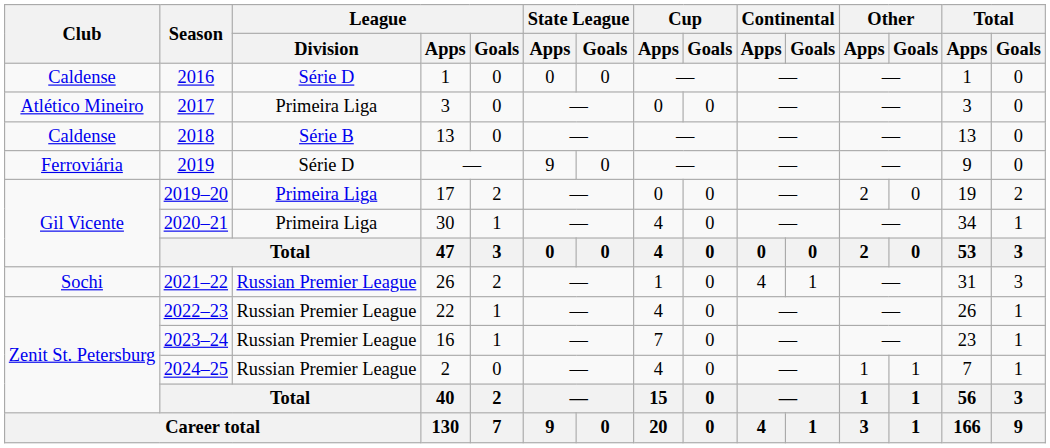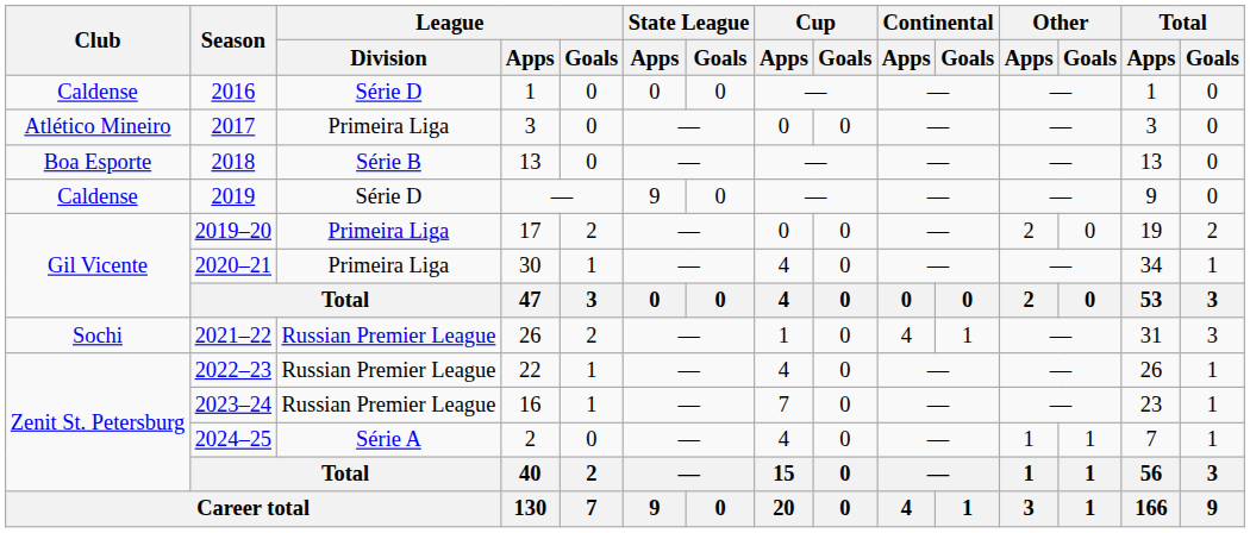2018 | Club: Caldense -> Boa Esporte
2019 | Club: Ferroviária -> Caldense
2024–25 | League / Division: Russian Premier League -> Série A
